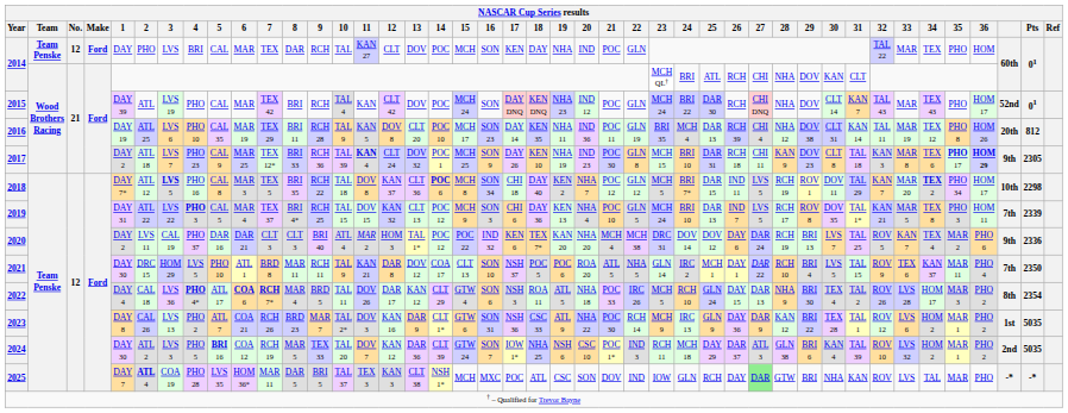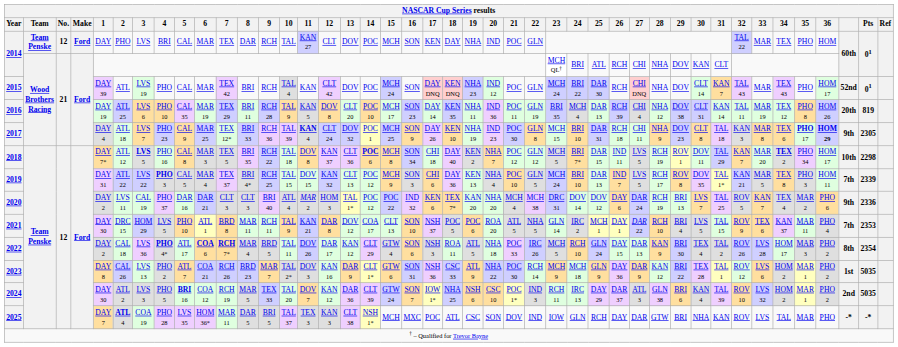2016 | Pts: 812 -> 819
2017 | 1: DAY 2 -> DAY 4
2017 | 28: KAN 9 -> NHA 9
2021 | Pts: 2350 -> 2353
2022 | 1: DAY 4 -> DAY 2
2022 | 28: NHA 9 -> KAN 9
2023 | 24: IRC 13 -> MCH 18
2024 | 24: MCH 18 -> IRC 13
2025 | 27: lightgreen background -> no background
